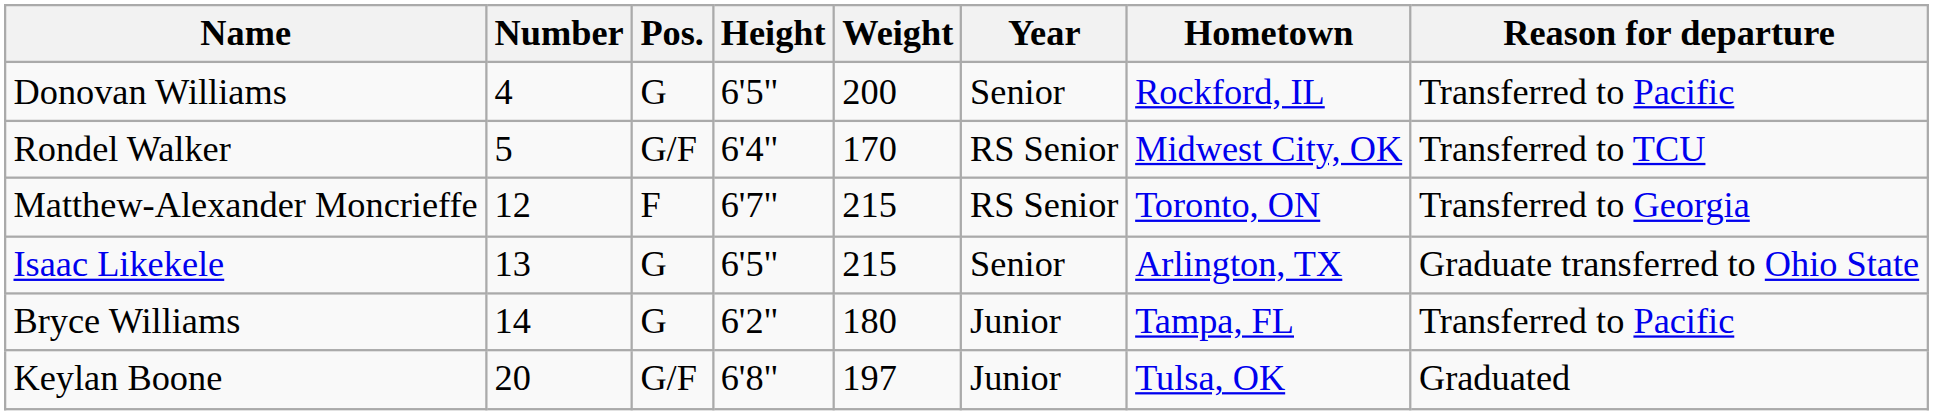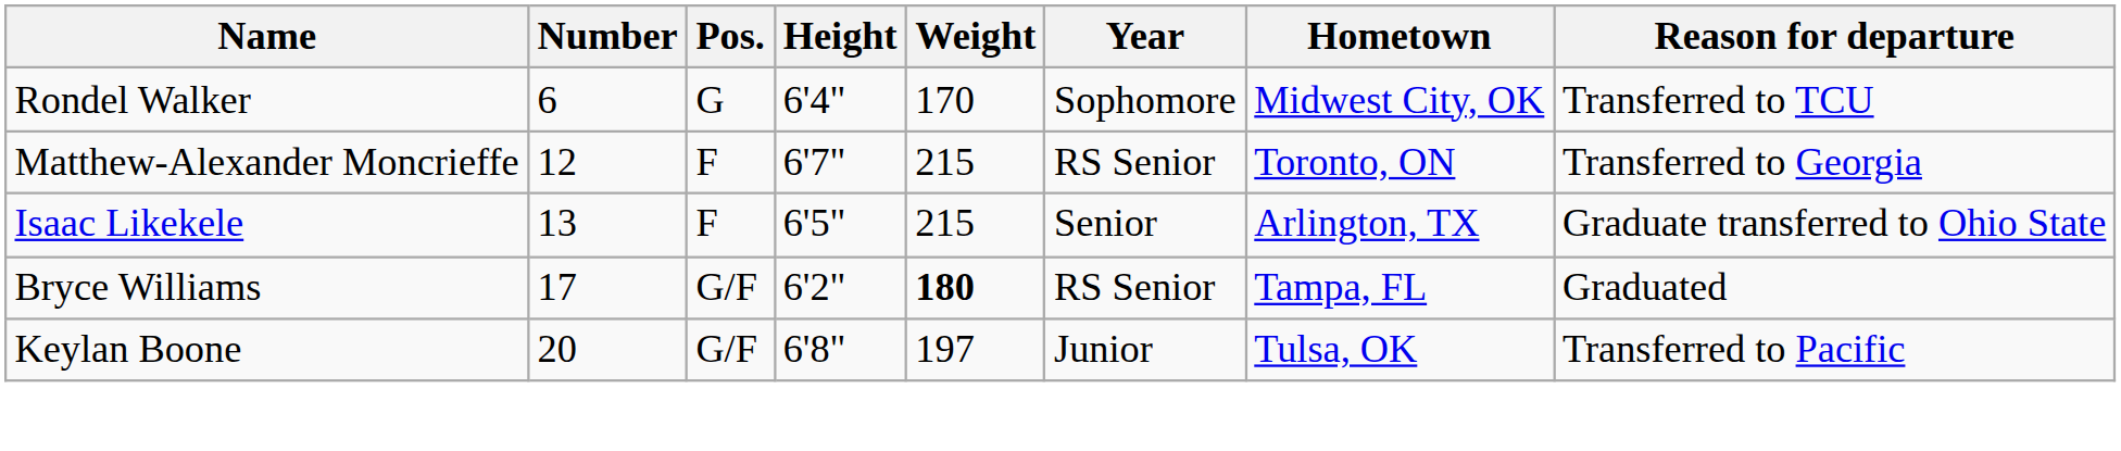- row: Donovan Williams | 4 | G | 6'5" | 200 | Senior | Rockford, IL | Transferred to Pacific
Rondel Walker | Number: 5 -> 6
Rondel Walker | Pos.: G/F -> G
Rondel Walker | Year: RS Senior -> Sophomore
Isaac Likekele | Pos.: G -> F
Bryce Williams | Number: 14 -> 17
Bryce Williams | Pos.: G -> G/F
Bryce Williams | Weight: normal -> bold
Bryce Williams | Year: Junior -> RS Senior
Bryce Williams | Reason for departure: Transferred to Pacific -> Graduated
Keylan Boone | Reason for departure: Graduated -> Transferred to Pacific
